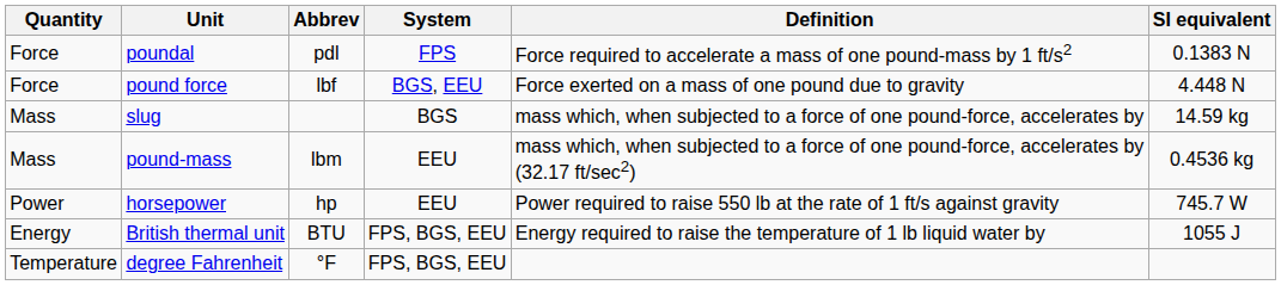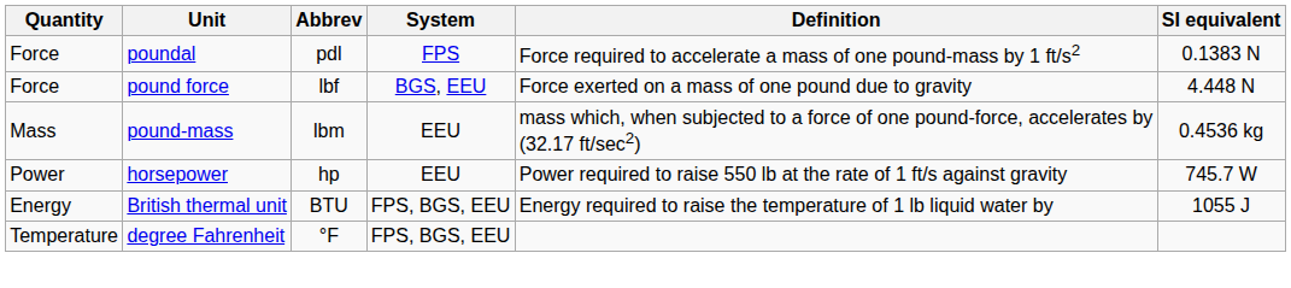- row: Mass | slug | BGS | mass which, when subjected to a force of one pound-force, accelerates by | 14.59 kg
